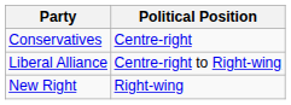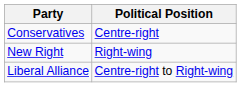rows swapped: New Right <-> Liberal Alliance
